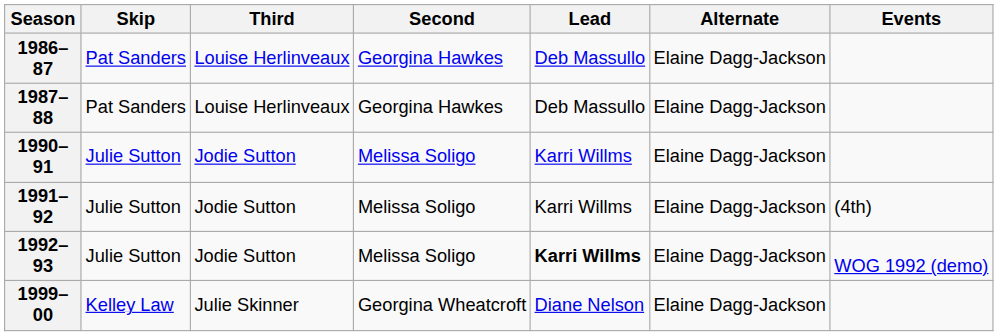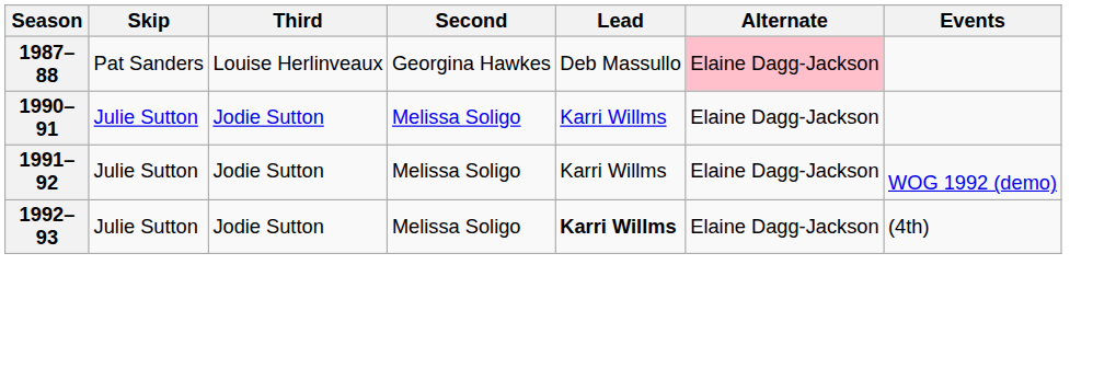- row: 1986–87 | Pat Sanders | Louise Herlinveaux | Georgina Hawkes | Deb Massullo | Elaine Dagg-Jackson
1987–88 | Alternate: no background -> pink background
1991–92 | Events: (4th) -> WOG 1992 (demo)
1992–93 | Events: WOG 1992 (demo) -> (4th)
- row: 1999–00 | Kelley Law | Julie Skinner | Georgina Wheatcroft | Diane Nelson | Elaine Dagg-Jackson
